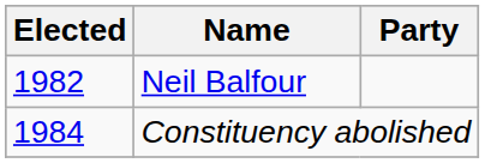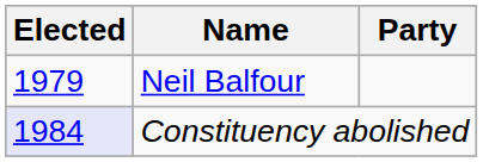Neil Balfour | Elected: 1982 -> 1979
Constituency abolished | Elected: no background -> lavender background
